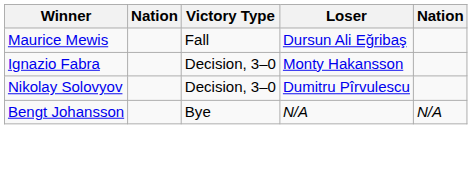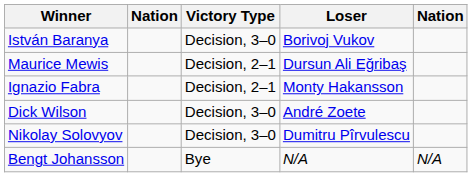+ row: István Baranya | Decision, 3–0 | Borivoj Vukov
Maurice Mewis | Victory Type: Fall -> Decision, 2–1
Ignazio Fabra | Victory Type: Decision, 3–0 -> Decision, 2–1
+ row: Dick Wilson | Decision, 3–0 | André Zoete
